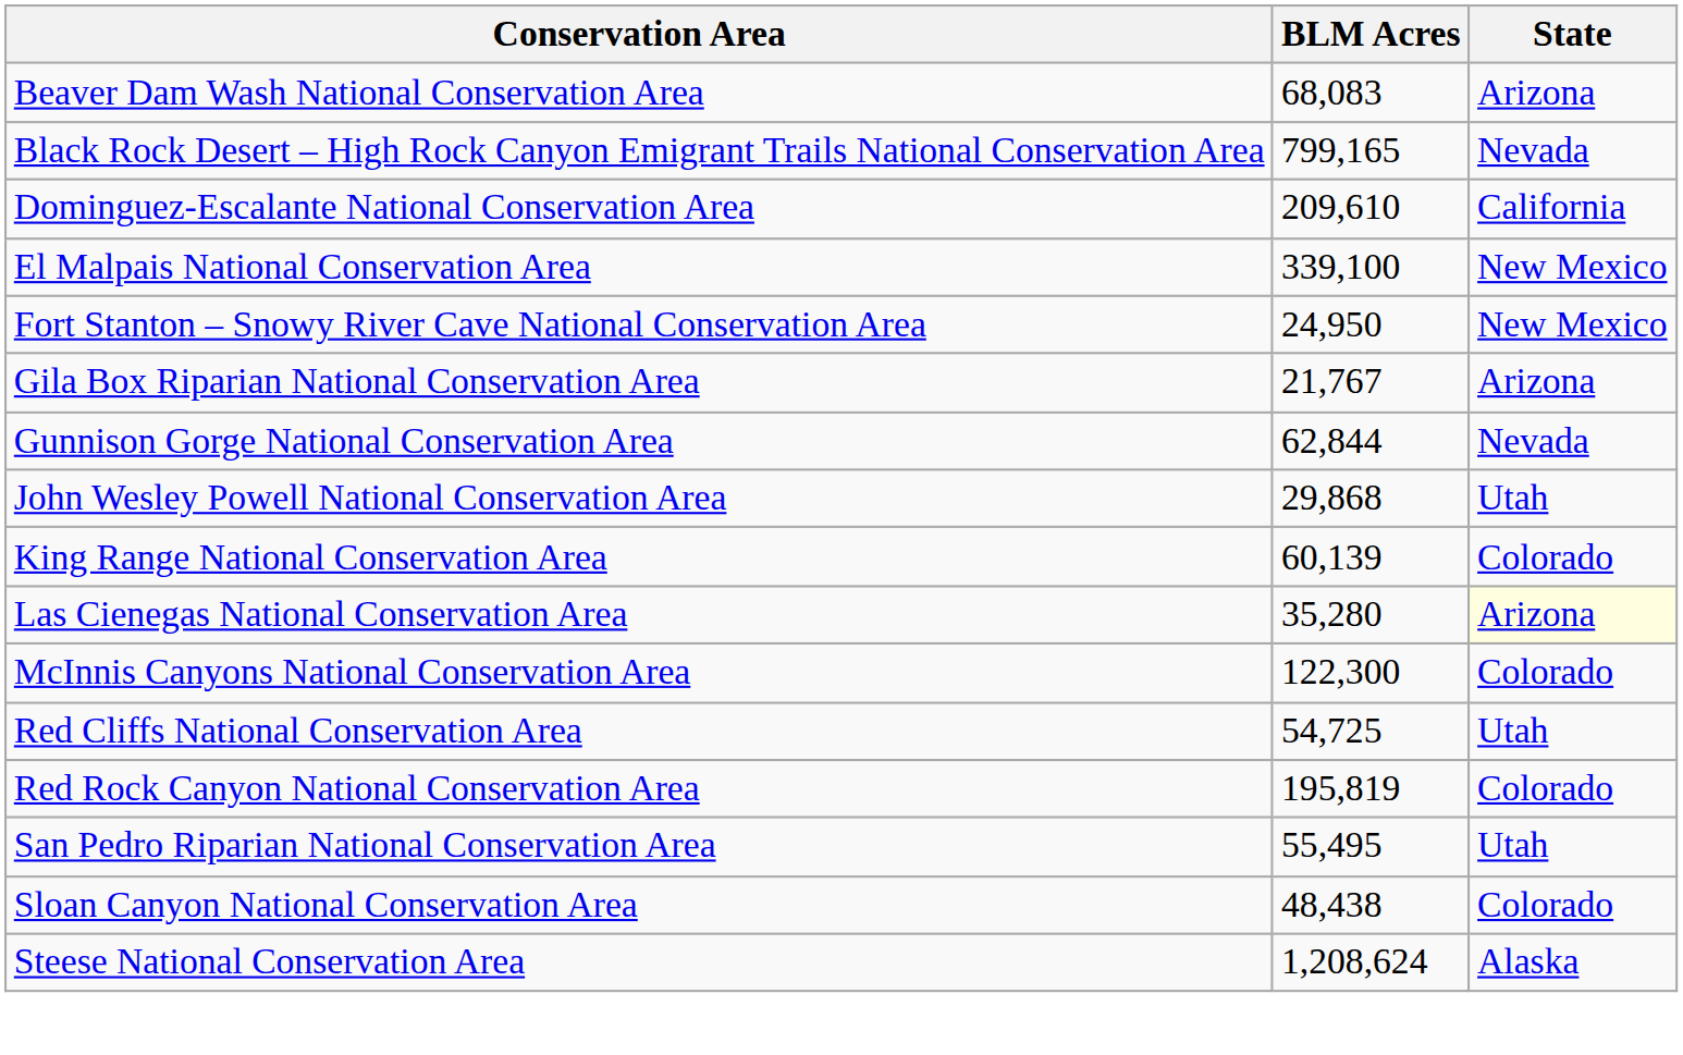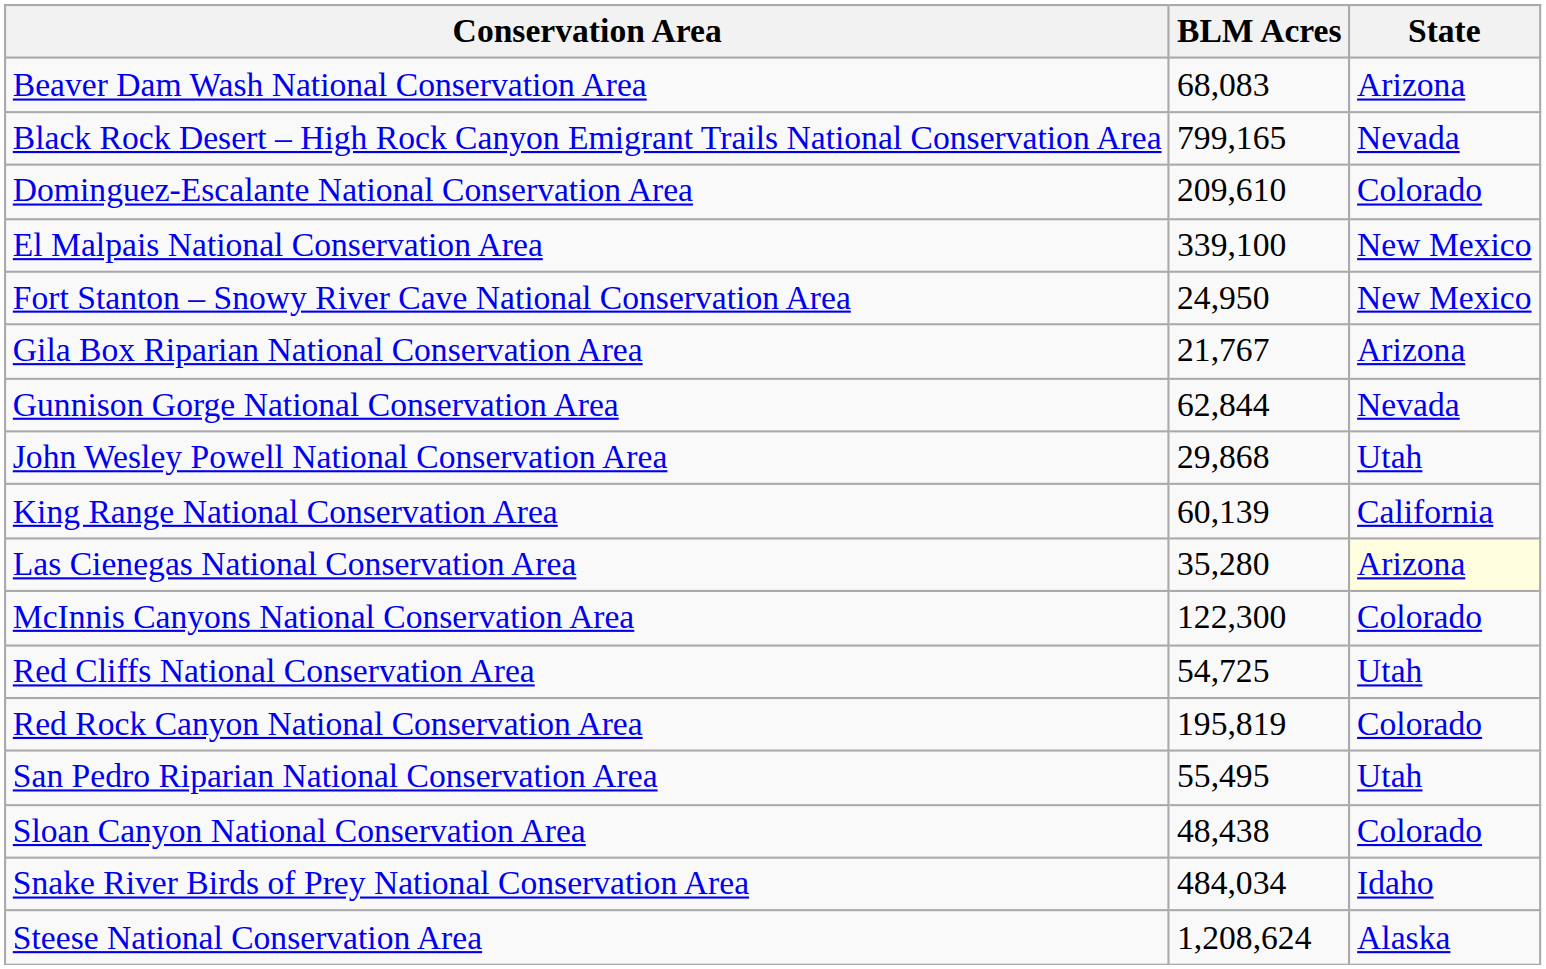Dominguez-Escalante National Conservation Area | State: California -> Colorado
King Range National Conservation Area | State: Colorado -> California
+ row: Snake River Birds of Prey National Conservation Area | 484,034 | Idaho
